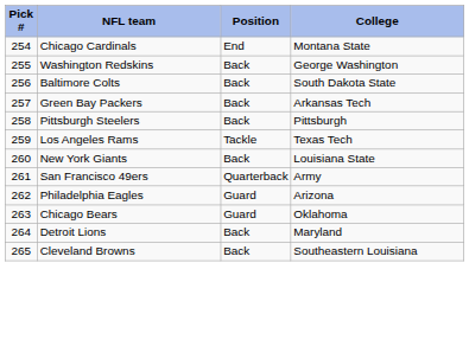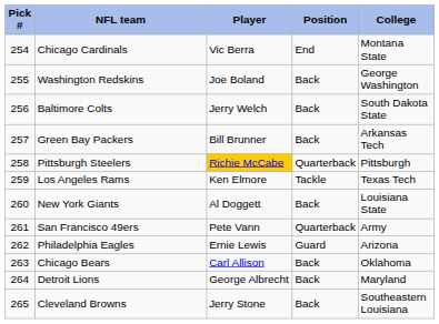+ column: Player | Vic Berra | Joe Boland | Jerry Welch | Bill Brunner | Richie McCabe | Ken Elmore | Al Doggett | Pete Vann | Ernie Lewis | Carl Allison | George Albrecht | Jerry Stone
Pittsburgh Steelers | Position: Back -> Quarterback
Chicago Bears | Position: Guard -> Back
